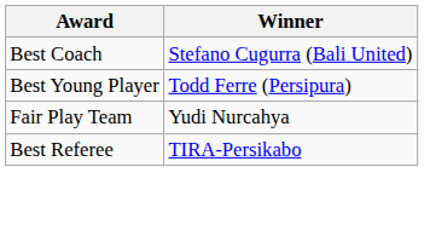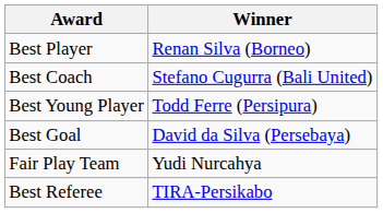+ row: Best Player | Renan Silva (Borneo)
+ row: Best Goal | David da Silva (Persebaya)
